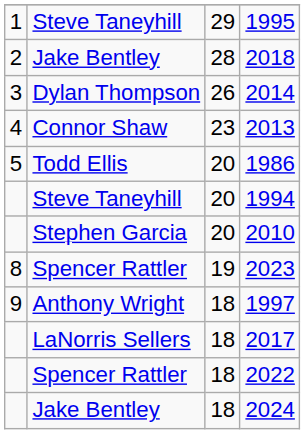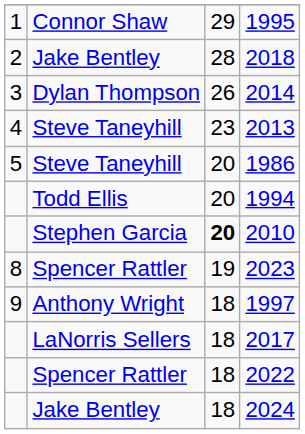1995 | column 2: Steve Taneyhill -> Connor Shaw
2013 | column 2: Connor Shaw -> Steve Taneyhill
1986 | column 2: Todd Ellis -> Steve Taneyhill
1994 | column 2: Steve Taneyhill -> Todd Ellis
2010 | column 3: normal -> bold
